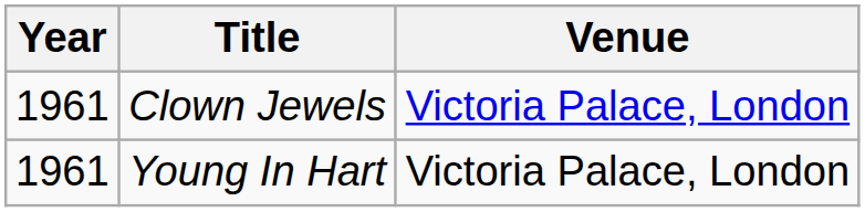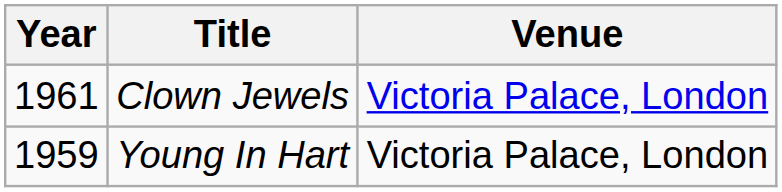Young In Hart | Year: 1961 -> 1959
